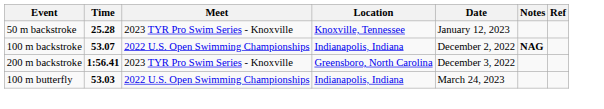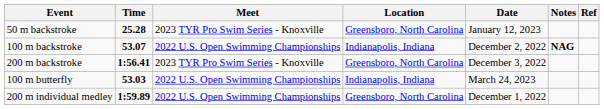50 m backstroke | Location: Knoxville, Tennessee -> Greensboro, North Carolina
+ row: 200 m individual medley | 1:59.89 | 2022 U.S. Open Swimming Championships | Greensboro, North Carolina | December 1, 2022
